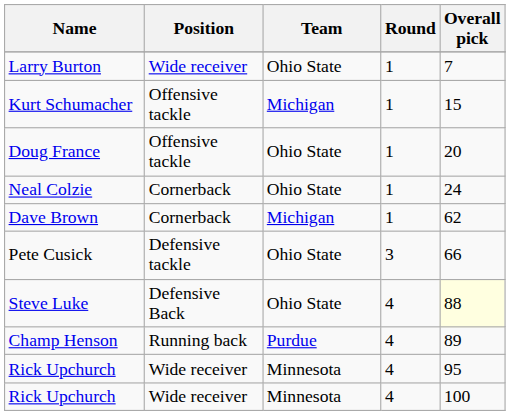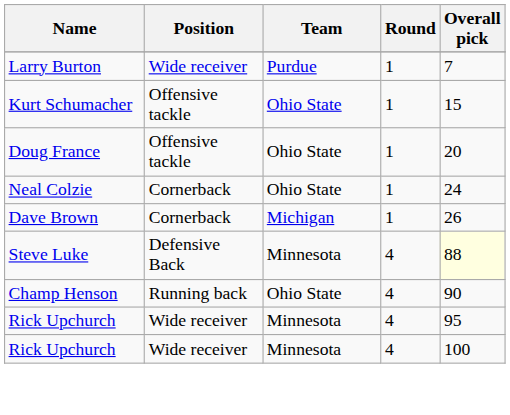Larry Burton | Team: Ohio State -> Purdue
Kurt Schumacher | Team: Michigan -> Ohio State
Dave Brown | Overall pick: 62 -> 26
- row: Pete Cusick | Defensive tackle | Ohio State | 3 | 66
Steve Luke | Team: Ohio State -> Minnesota
Champ Henson | Team: Purdue -> Ohio State
Champ Henson | Overall pick: 89 -> 90
